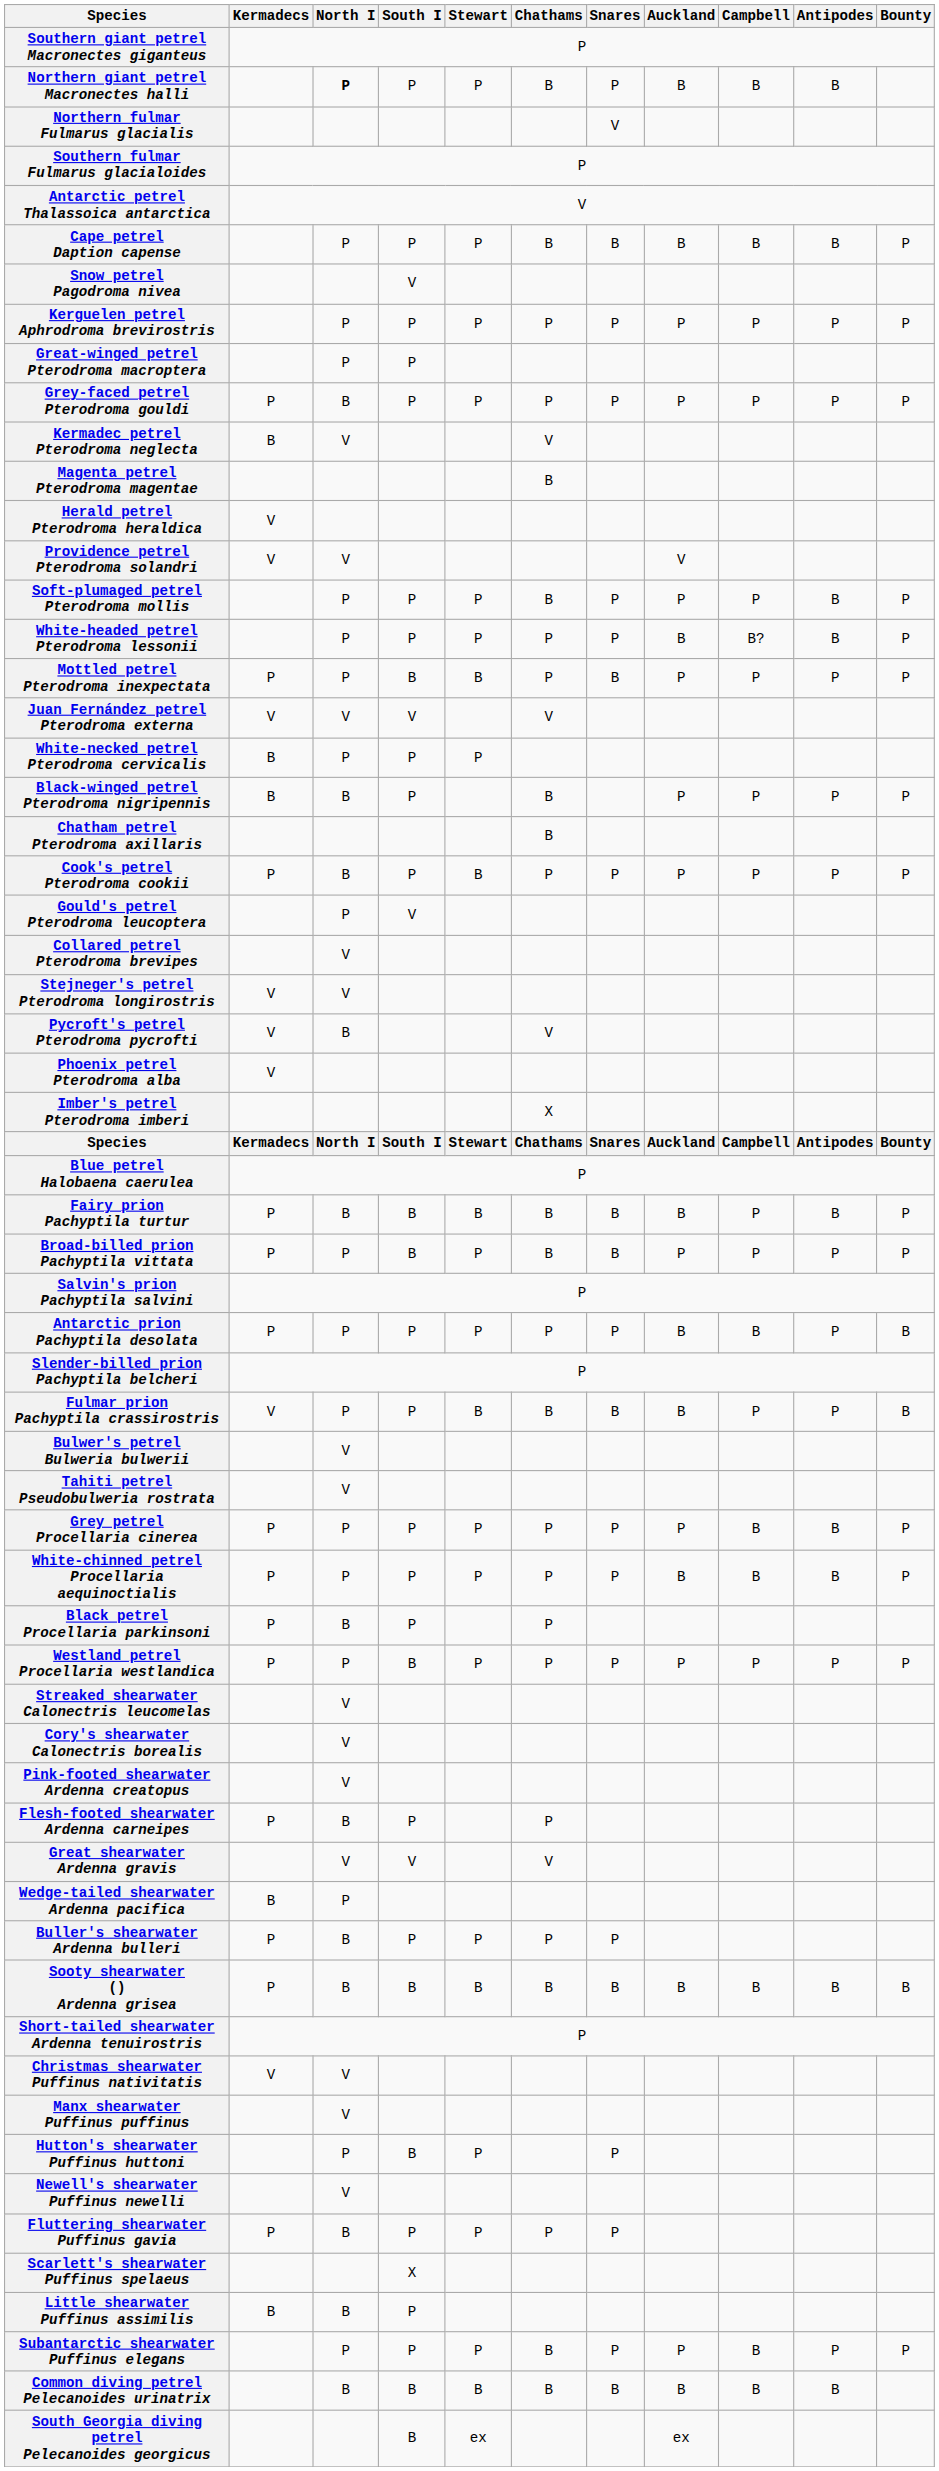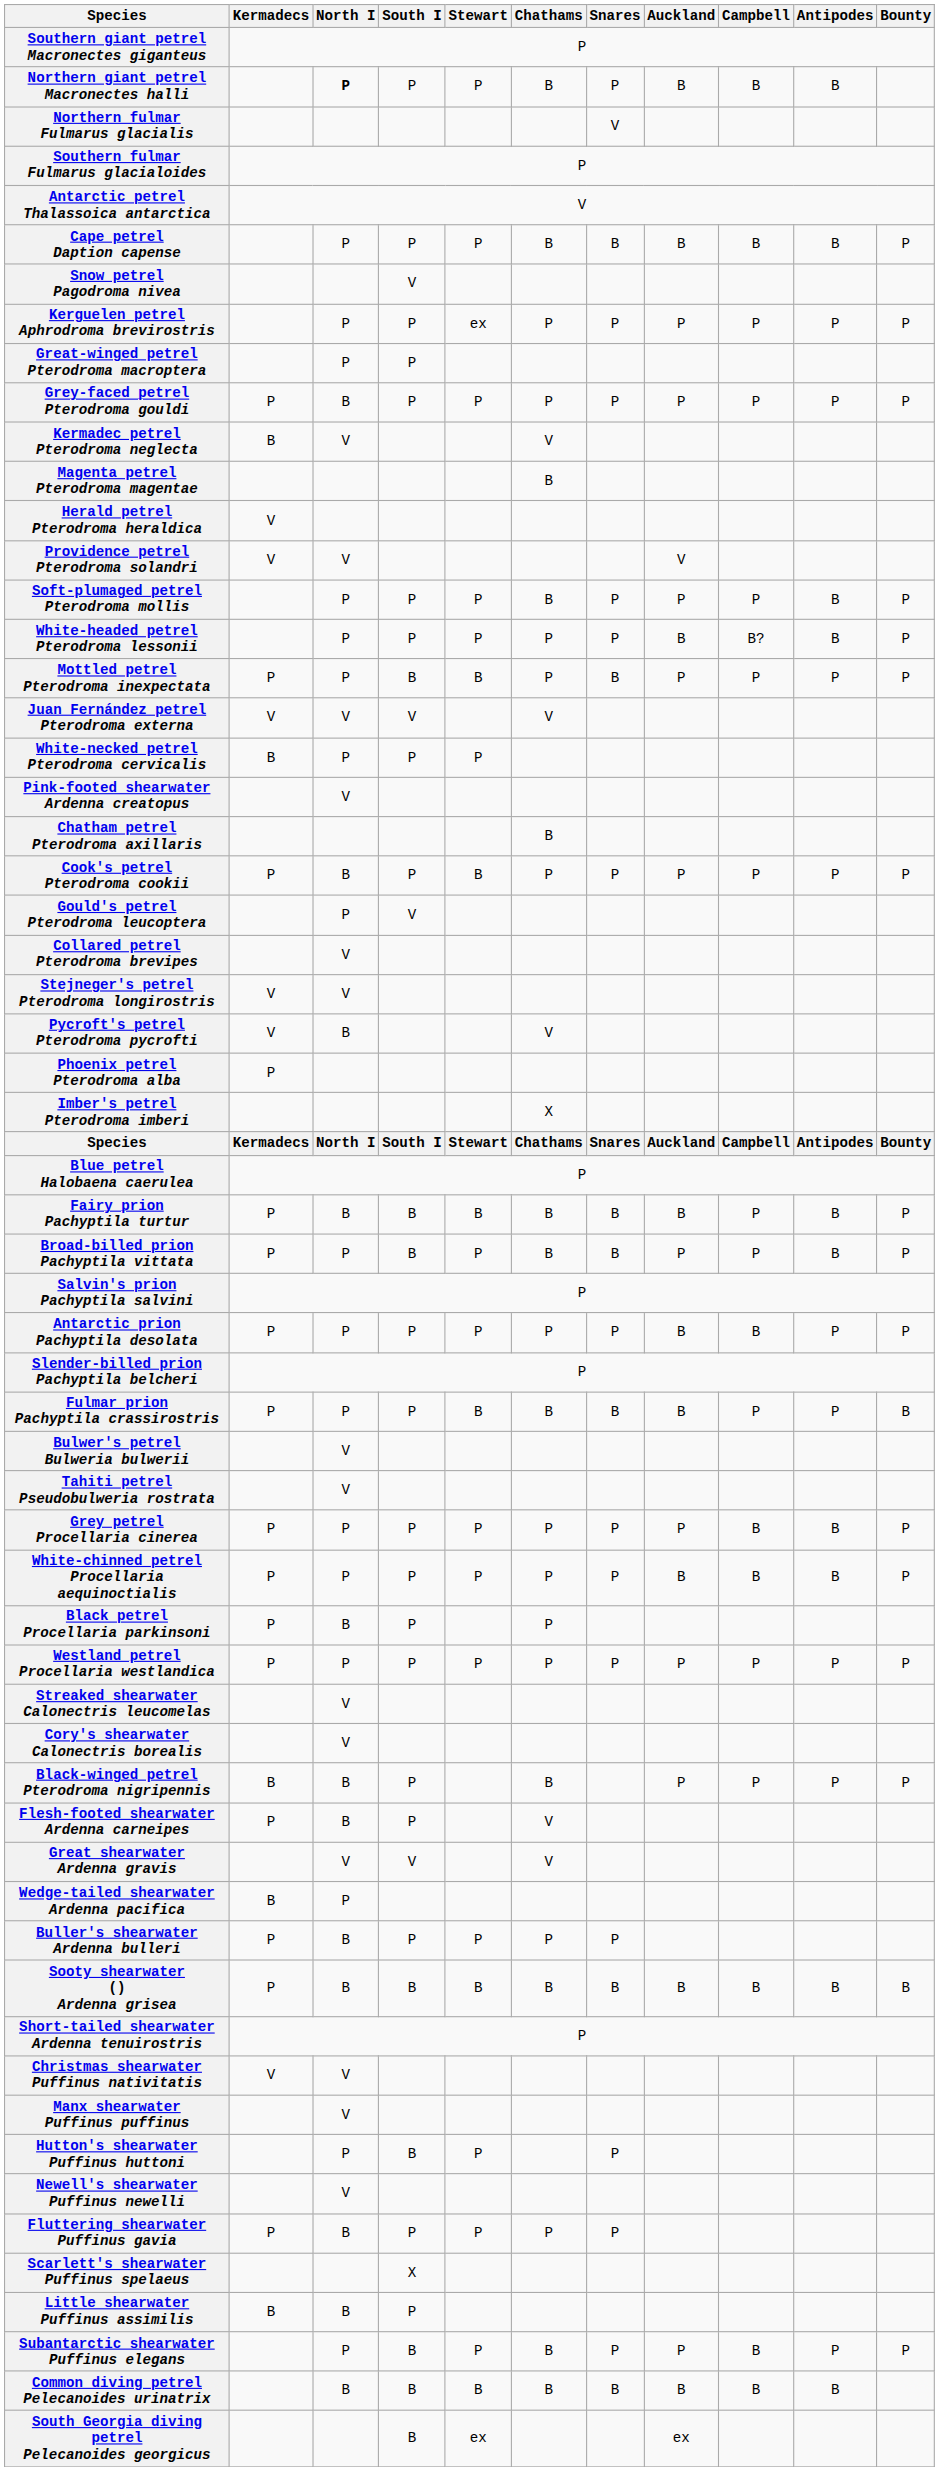Kerguelen petrel Aphrodroma brevirostris | Stewart: P -> ex
rows swapped: Black-winged petrel Pterodroma nigripennis <-> Pink-footed shearwater Ardenna creatopus
Phoenix petrel Pterodroma alba | Kermadecs: V -> P
Broad-billed prion Pachyptila vittata | Antipodes: P -> B
Antarctic prion Pachyptila desolata | Bounty: B -> P
Fulmar prion Pachyptila crassirostris | Kermadecs: V -> P
Westland petrel Procellaria westlandica | South I: B -> P
Flesh-footed shearwater Ardenna carneipes | Chathams: P -> V
Subantarctic shearwater Puffinus elegans | South I: P -> B
